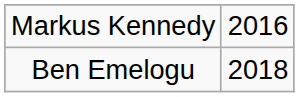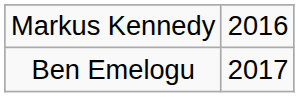Ben Emelogu | column 2: 2018 -> 2017
